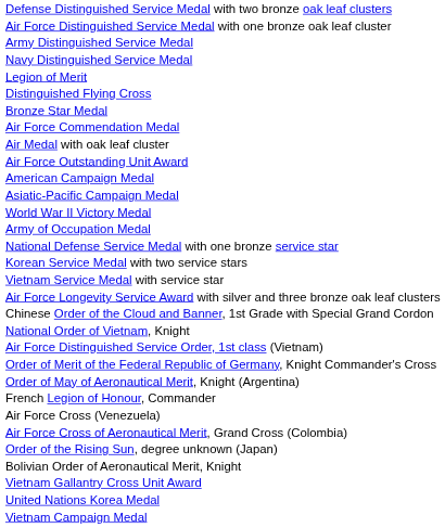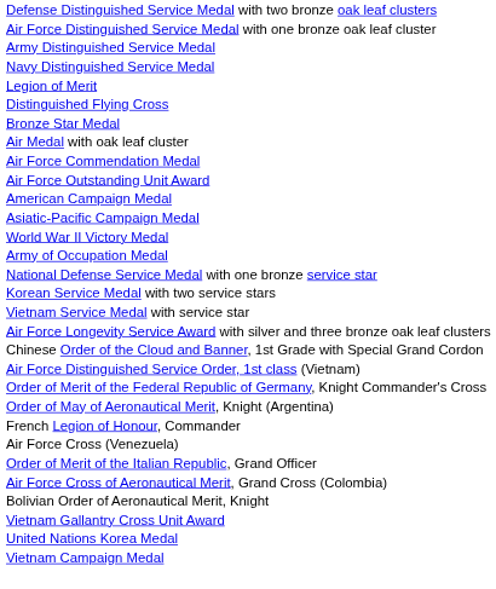rows swapped: Air Medal with oak leaf cluster <-> Air Force Commendation Medal
- row: National Order of Vietnam, Knight
+ row: Order of Merit of the Italian Republic, Grand Officer
- row: Order of the Rising Sun, degree unknown (Japan)
